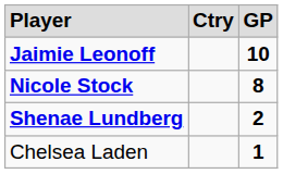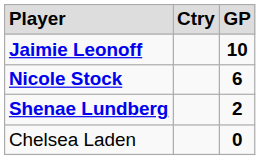Nicole Stock | column 3: 8 -> 6
Chelsea Laden | column 3: 1 -> 0
